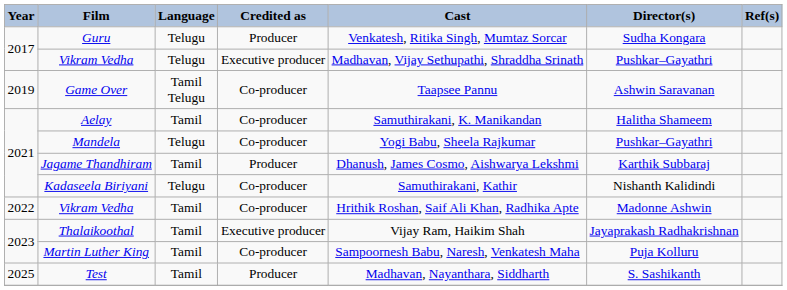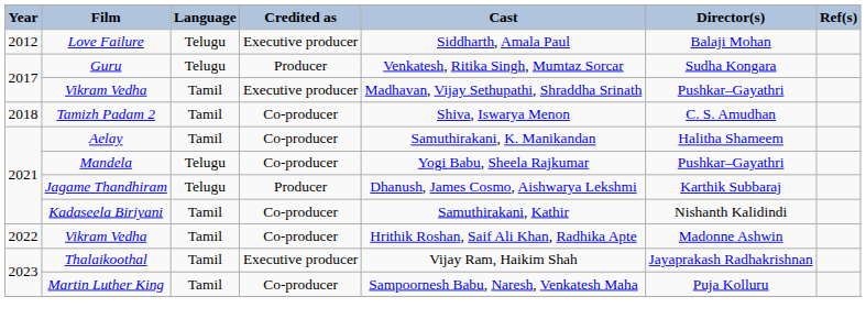+ row: 2012 | Love Failure | Telugu | Executive producer | Siddharth, Amala Paul | Balaji Mohan
2017 / Vikram Vedha | Language: Telugu -> Tamil
+ row: 2018 | Tamizh Padam 2 | Tamil | Co-producer | Shiva, Iswarya Menon | C. S. Amudhan
- row: 2019 | Game Over | Tamil Telugu | Co-producer | Taapsee Pannu | Ashwin Saravanan
Jagame Thandhiram | Language: Tamil -> Telugu
Kadaseela Biriyani | Language: Telugu -> Tamil
- row: 2025 | Test | Tamil | Producer | Madhavan, Nayanthara, Siddharth | S. Sashikanth
